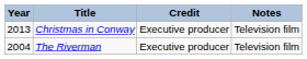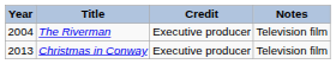rows swapped: The Riverman <-> Christmas in Conway
